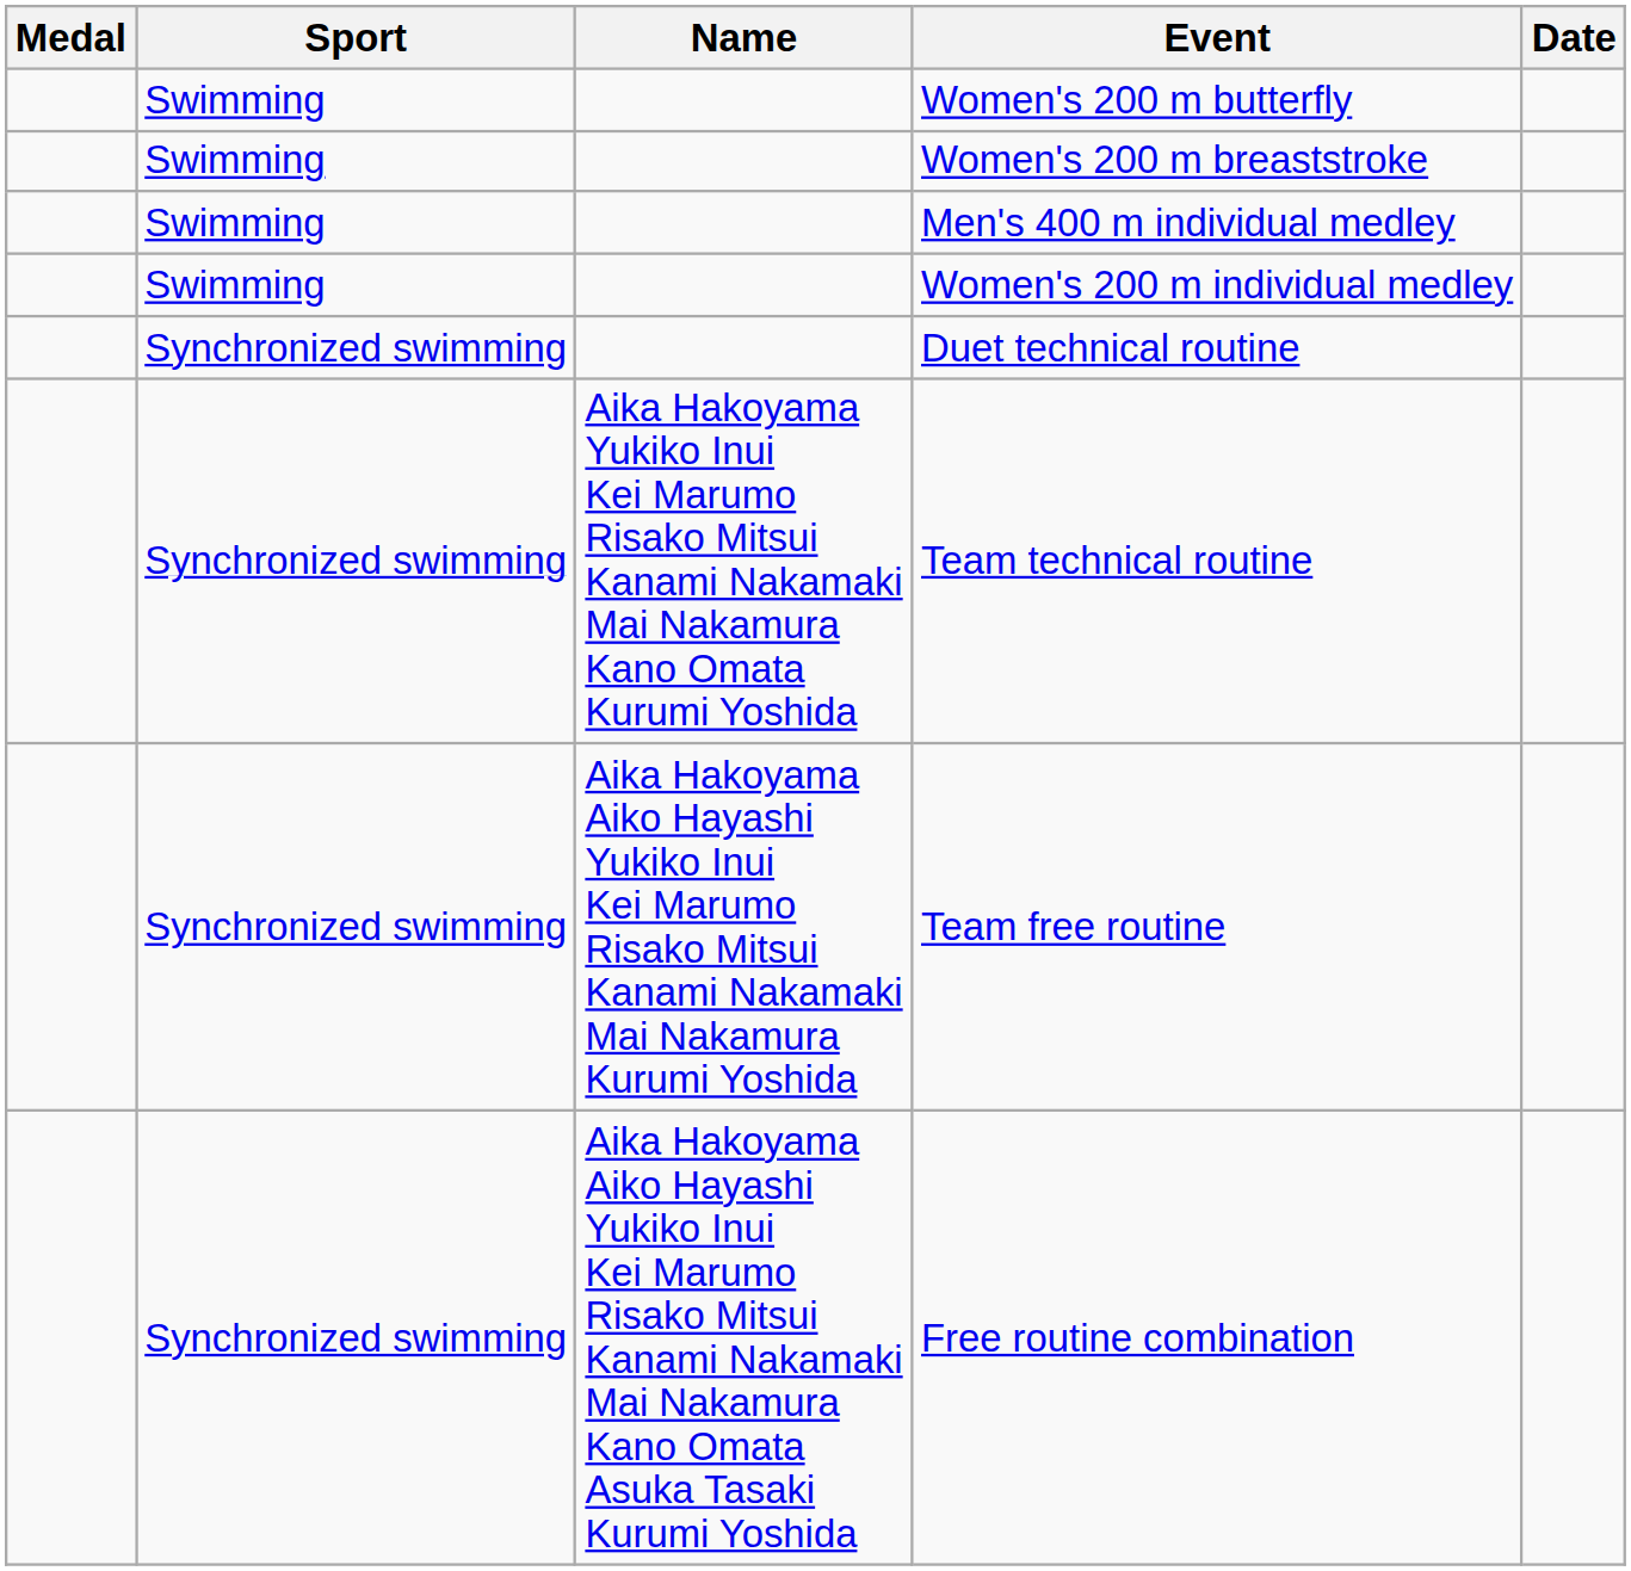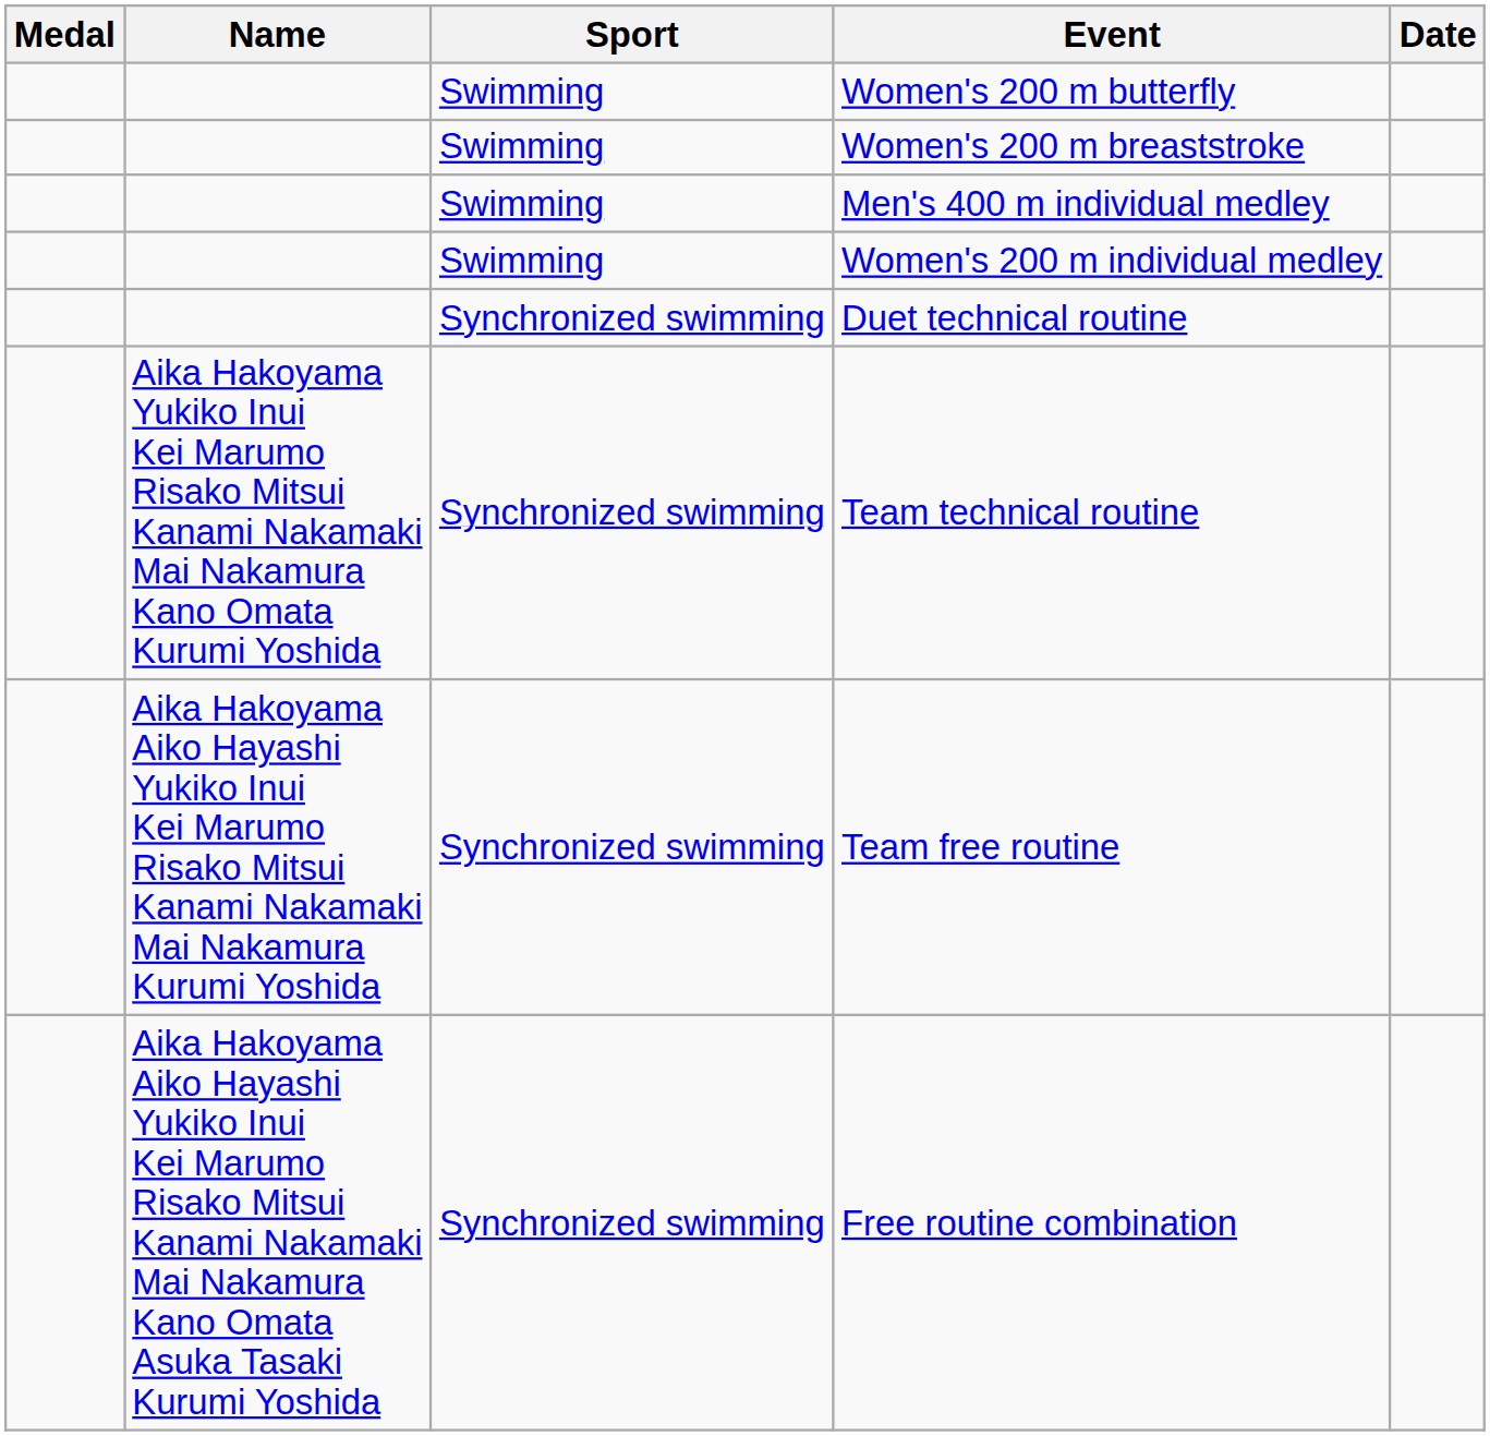columns swapped: Name <-> Sport
